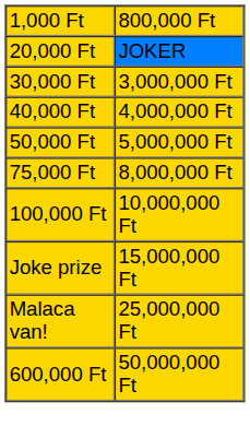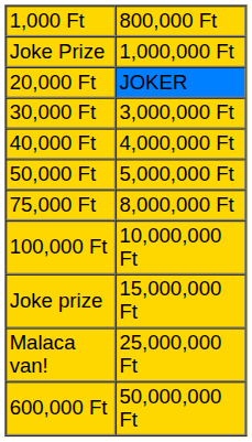+ row: Joke Prize | 1,000,000 Ft
